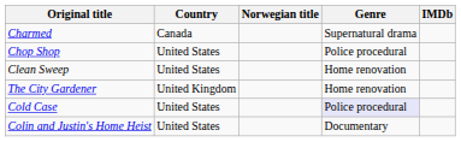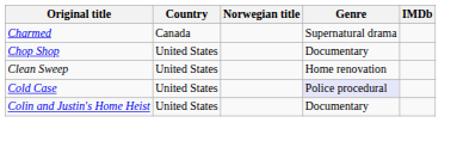Chop Shop | Genre: Police procedural -> Documentary
- row: The City Gardener | United Kingdom | Home renovation
